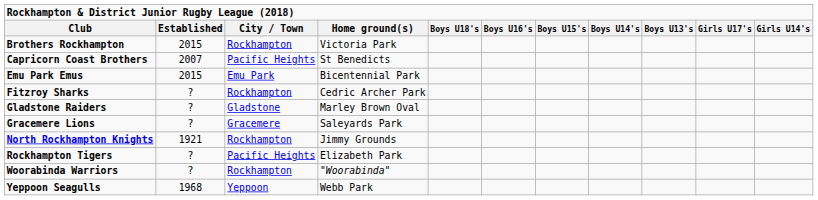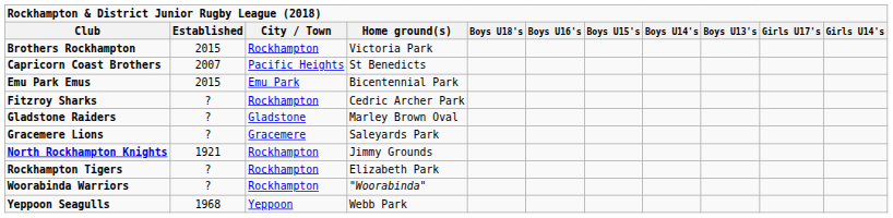Rockhampton Tigers | City / Town: Pacific Heights -> Rockhampton
